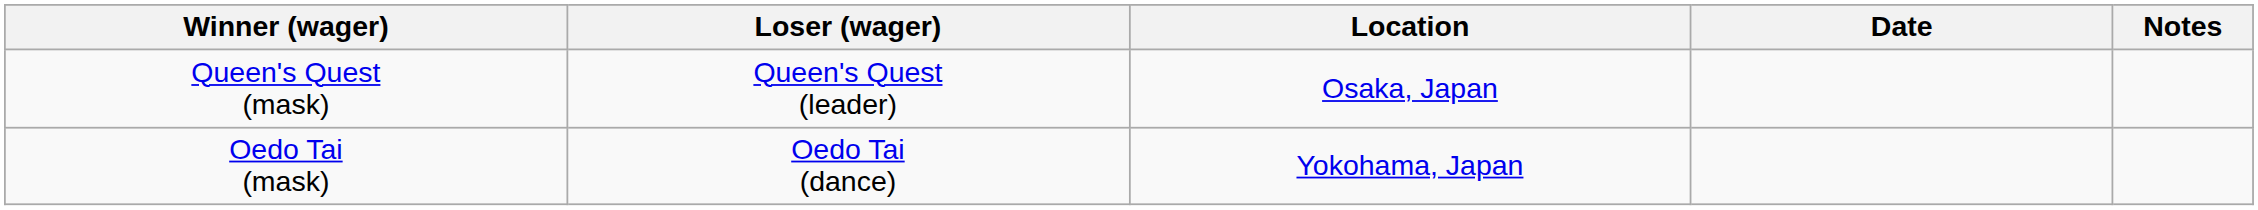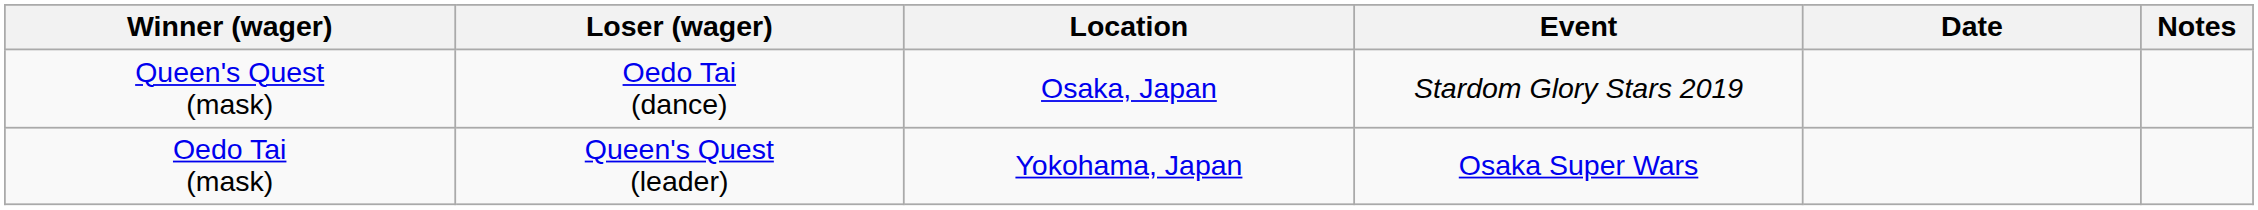+ column: Event | Stardom Glory Stars 2019 | Osaka Super Wars
Queen's Quest (mask) | Loser (wager): Queen's Quest (leader) -> Oedo Tai (dance)
Oedo Tai (mask) | Loser (wager): Oedo Tai (dance) -> Queen's Quest (leader)
